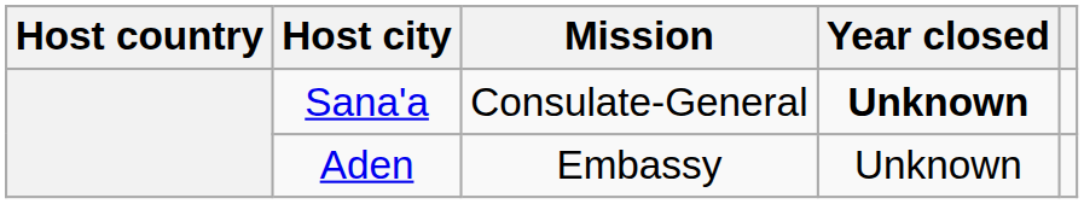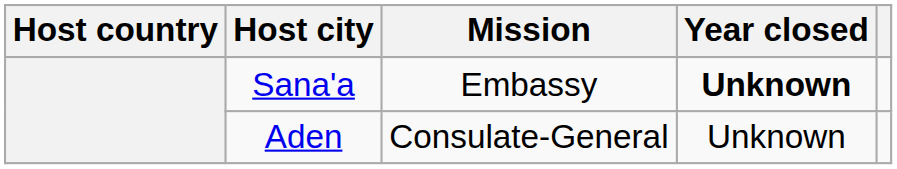Sana'a | Mission: Consulate-General -> Embassy
Aden | Mission: Embassy -> Consulate-General
